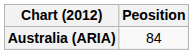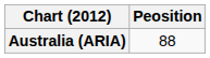Australia (ARIA) | Peosition: 84 -> 88
